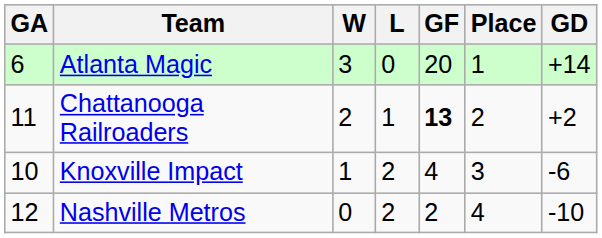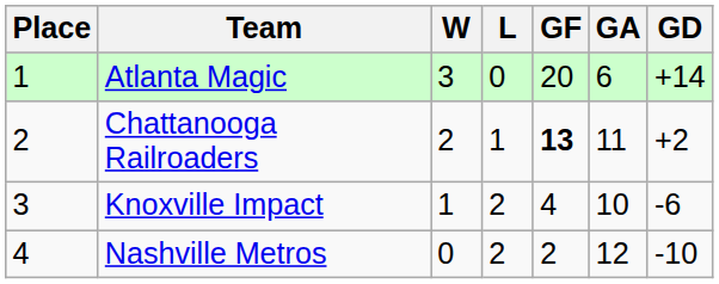columns swapped: Place <-> GA
